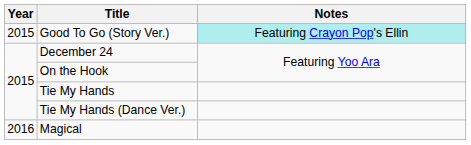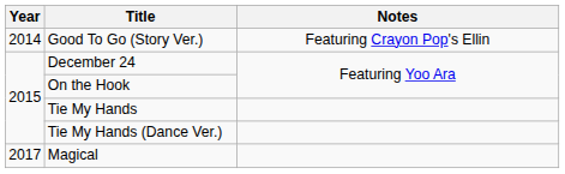Good To Go (Story Ver.) | Year: 2015 -> 2014
Good To Go (Story Ver.) | Notes: paleturquoise background -> no background
Magical | Year: 2016 -> 2017
